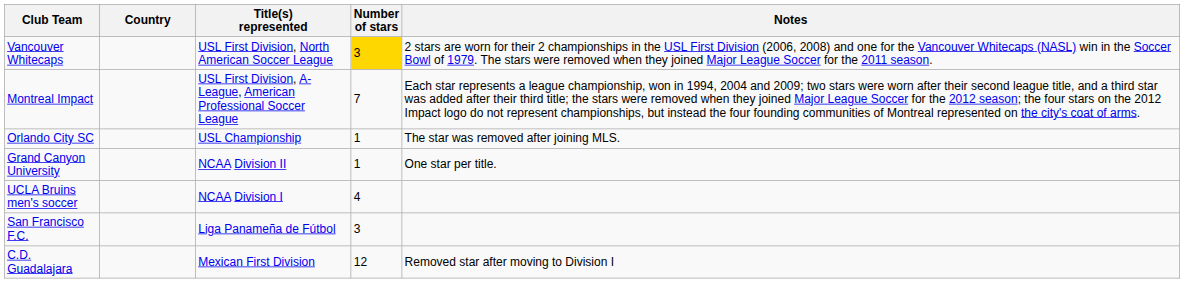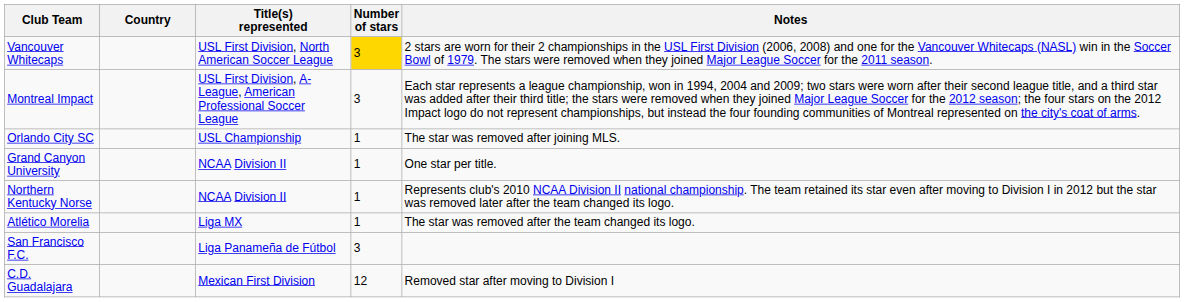Montreal Impact | Number of stars: 7 -> 3
+ row: Northern Kentucky Norse | NCAA Division II | 1 | Represents club's 2010 NCAA Division II national championship. The team retained its star even after moving to Division I in 2012 but the star was removed later after the team changed its logo.
- row: UCLA Bruins men's soccer | NCAA Division I | 4
+ row: Atlético Morelia | Liga MX | 1 | The star was removed after the team changed its logo.
